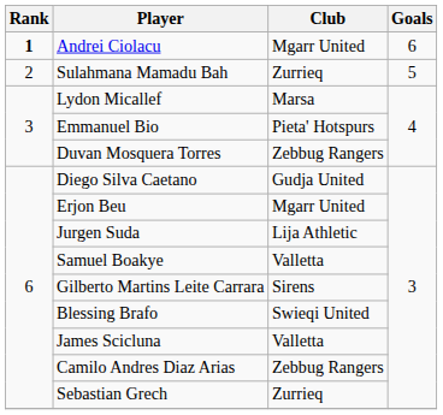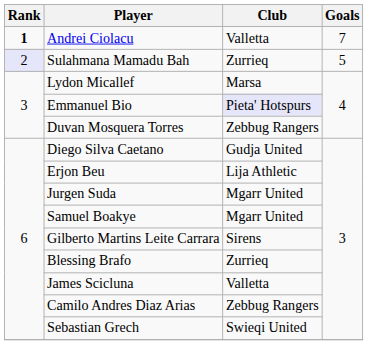Andrei Ciolacu | Club: Mgarr United -> Valletta
Andrei Ciolacu | Goals: 6 -> 7
Sulahmana Mamadu Bah | Rank: no background -> lavender background
Emmanuel Bio | Club: no background -> lavender background
Erjon Beu | Club: Mgarr United -> Lija Athletic
Jurgen Suda | Club: Lija Athletic -> Mgarr United
Samuel Boakye | Club: Valletta -> Mgarr United
Blessing Brafo | Club: Swieqi United -> Zurrieq
Sebastian Grech | Club: Zurrieq -> Swieqi United
